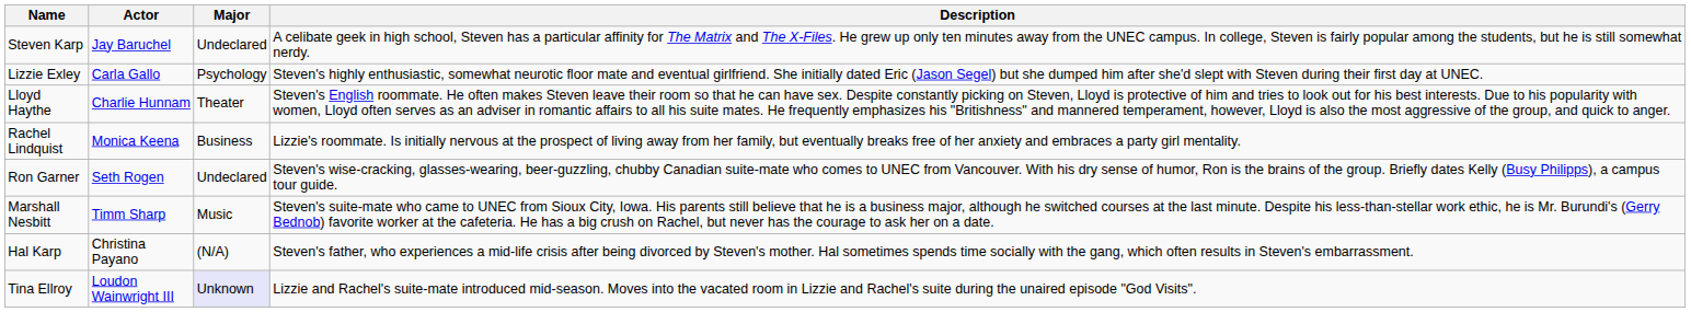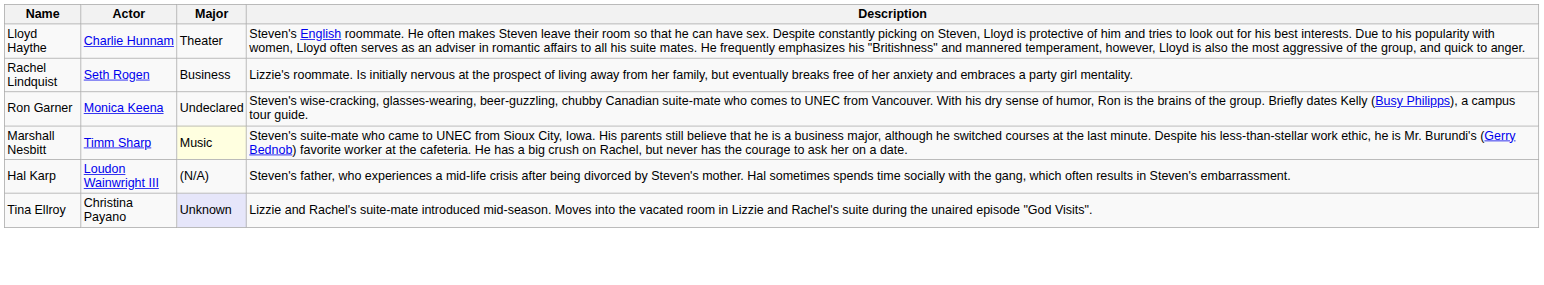- row: Steven Karp | Jay Baruchel | Undeclared | A celibate geek in high school, Steven has a particular affinity for The Matrix and The X-Files. He grew up only ten minutes away from the UNEC campus. In college, Steven is fairly popular among the students, but he is still somewhat nerdy.
- row: Lizzie Exley | Carla Gallo | Psychology | Steven's highly enthusiastic, somewhat neurotic floor mate and eventual girlfriend. She initially dated Eric (Jason Segel) but she dumped him after she'd slept with Steven during their first day at UNEC.
Rachel Lindquist | Actor: Monica Keena -> Seth Rogen
Ron Garner | Actor: Seth Rogen -> Monica Keena
Marshall Nesbitt | Major: no background -> lightyellow background
Hal Karp | Actor: Christina Payano -> Loudon Wainwright III
Tina Ellroy | Actor: Loudon Wainwright III -> Christina Payano
